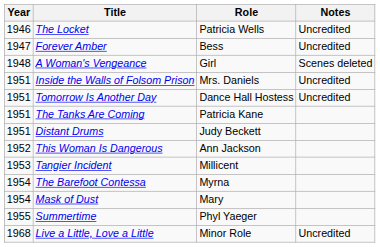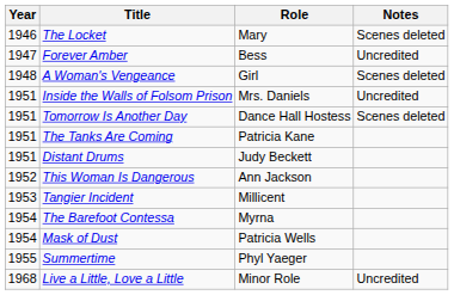The Locket | Role: Patricia Wells -> Mary
The Locket | Notes: Uncredited -> Scenes deleted
Tomorrow Is Another Day | Notes: Uncredited -> Scenes deleted
Mask of Dust | Role: Mary -> Patricia Wells
